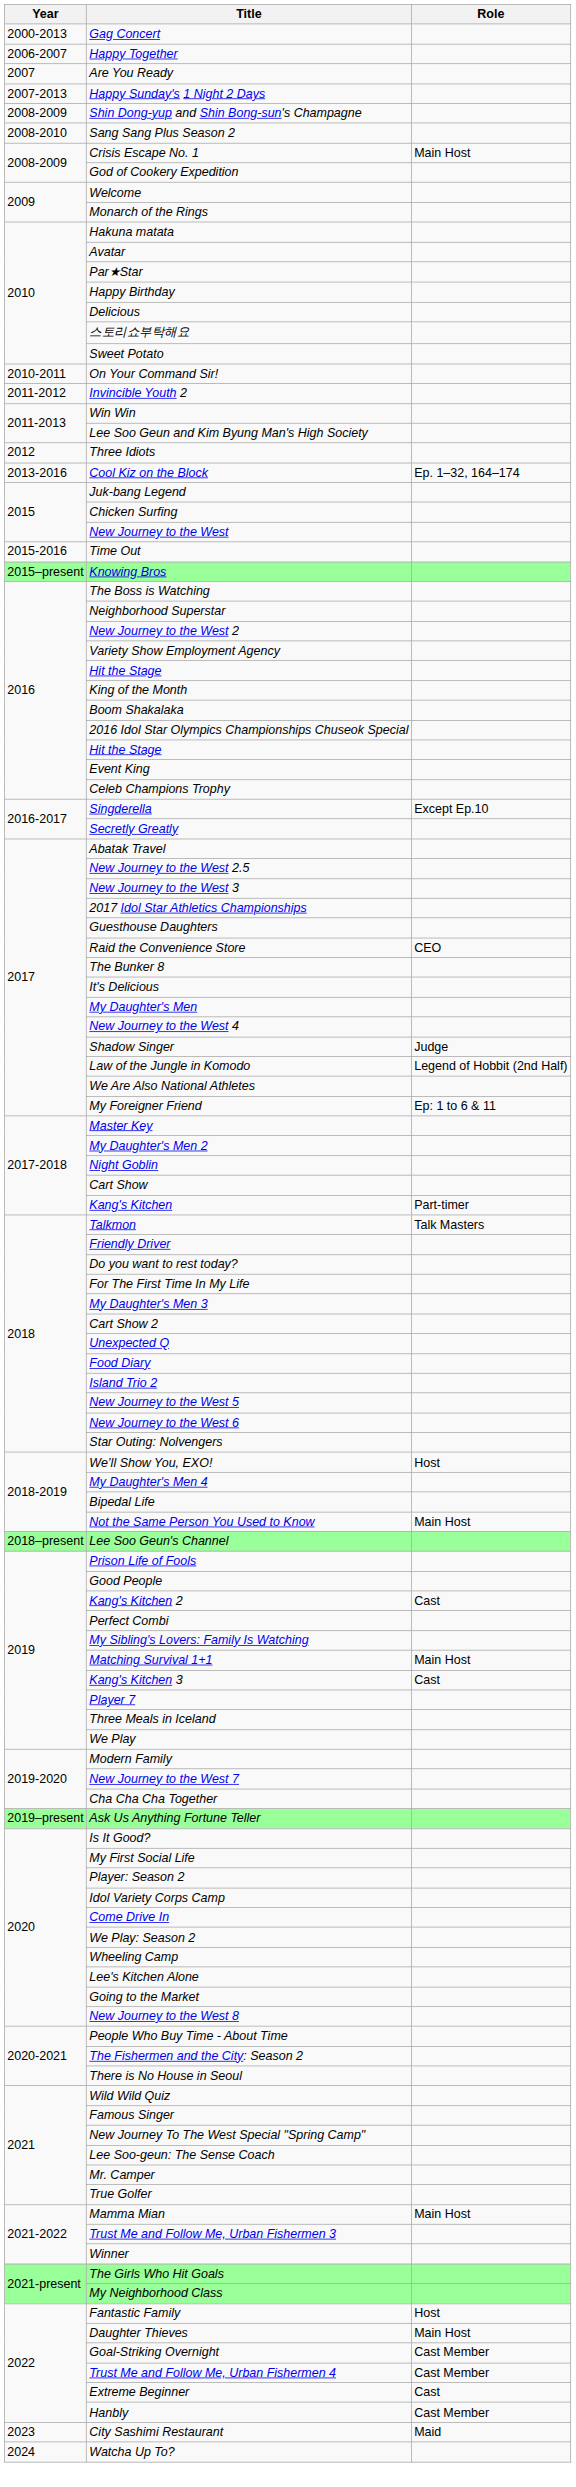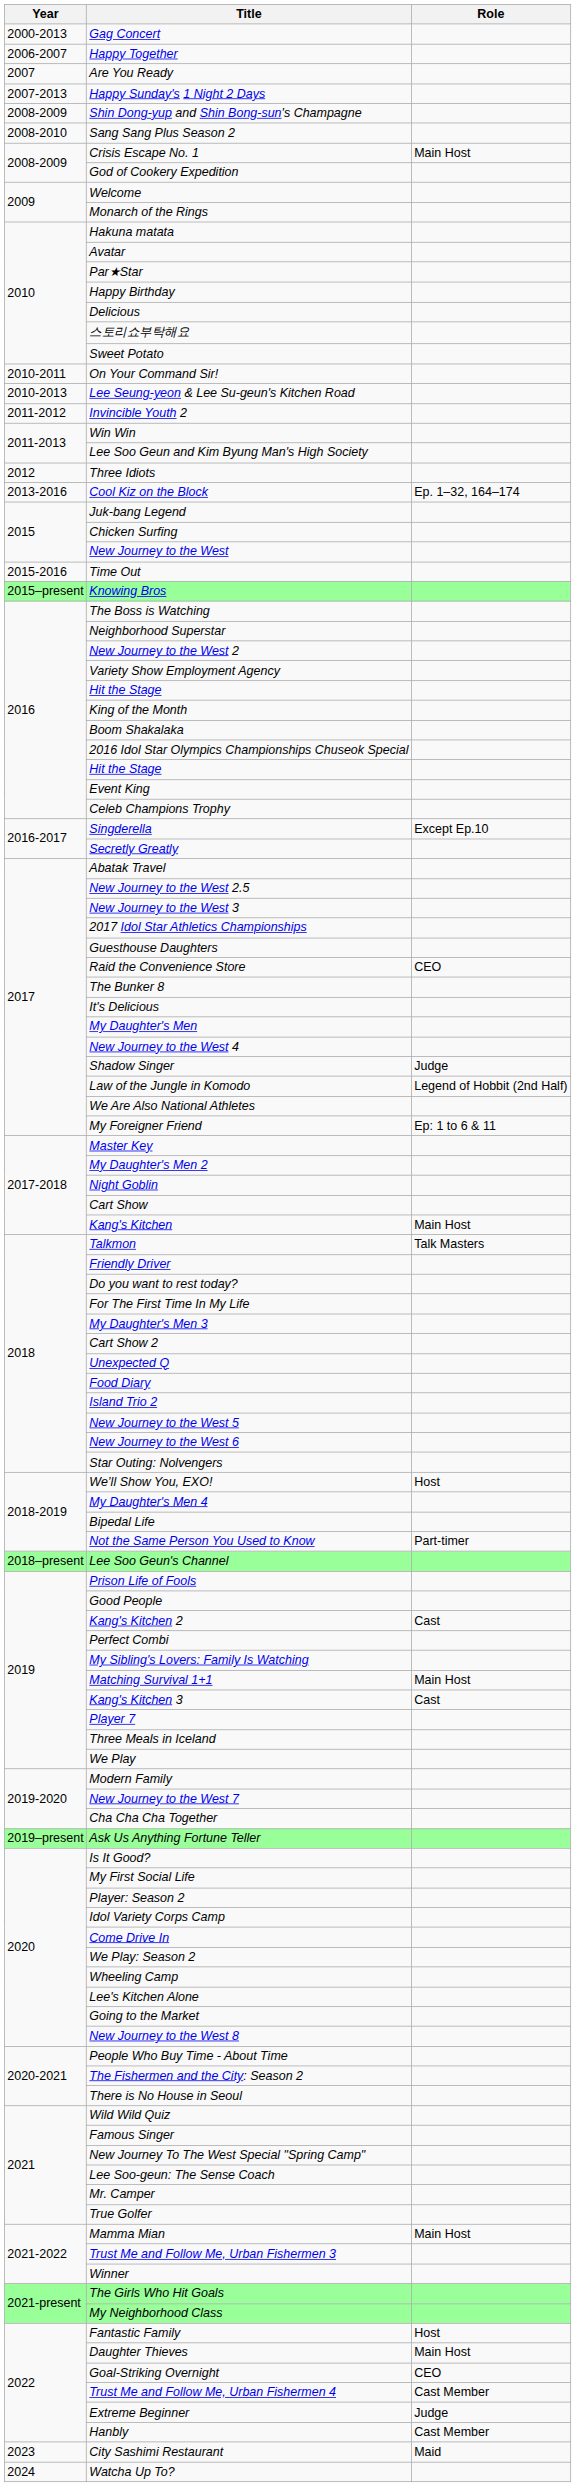+ row: 2010-2013 | Lee Seung-yeon & Lee Su-geun's Kitchen Road
Kang's Kitchen | Role: Part-timer -> Main Host
Not the Same Person You Used to Know | Role: Main Host -> Part-timer
Goal-Striking Overnight | Role: Cast Member -> CEO
Extreme Beginner | Role: Cast -> Judge
